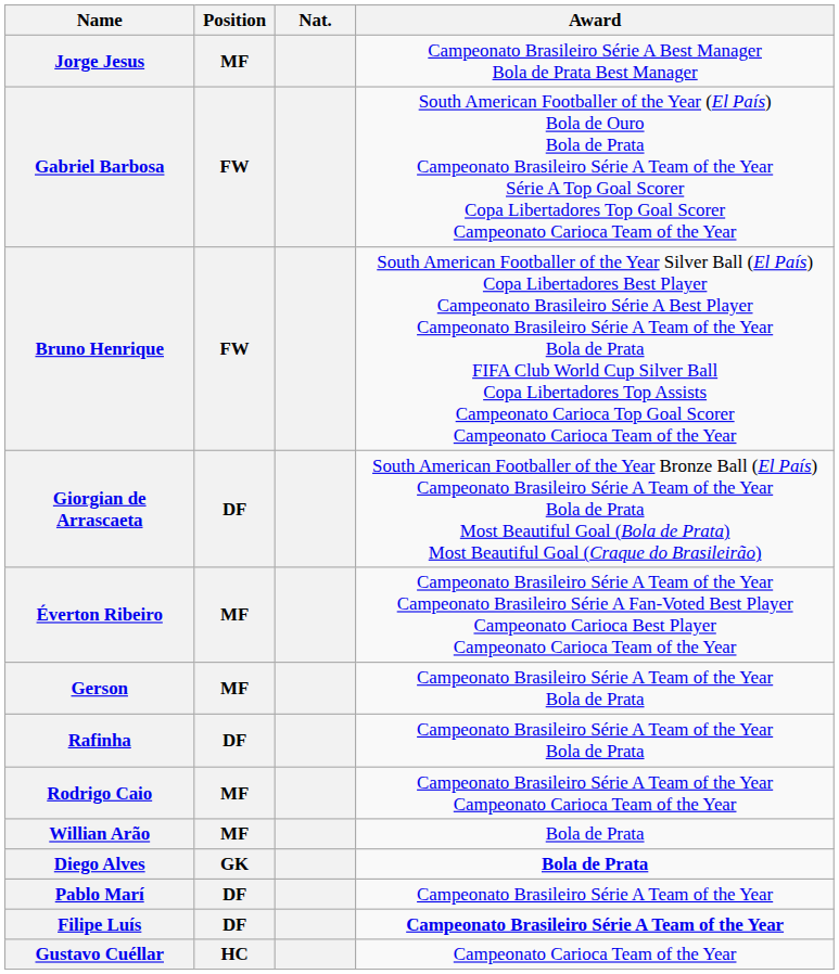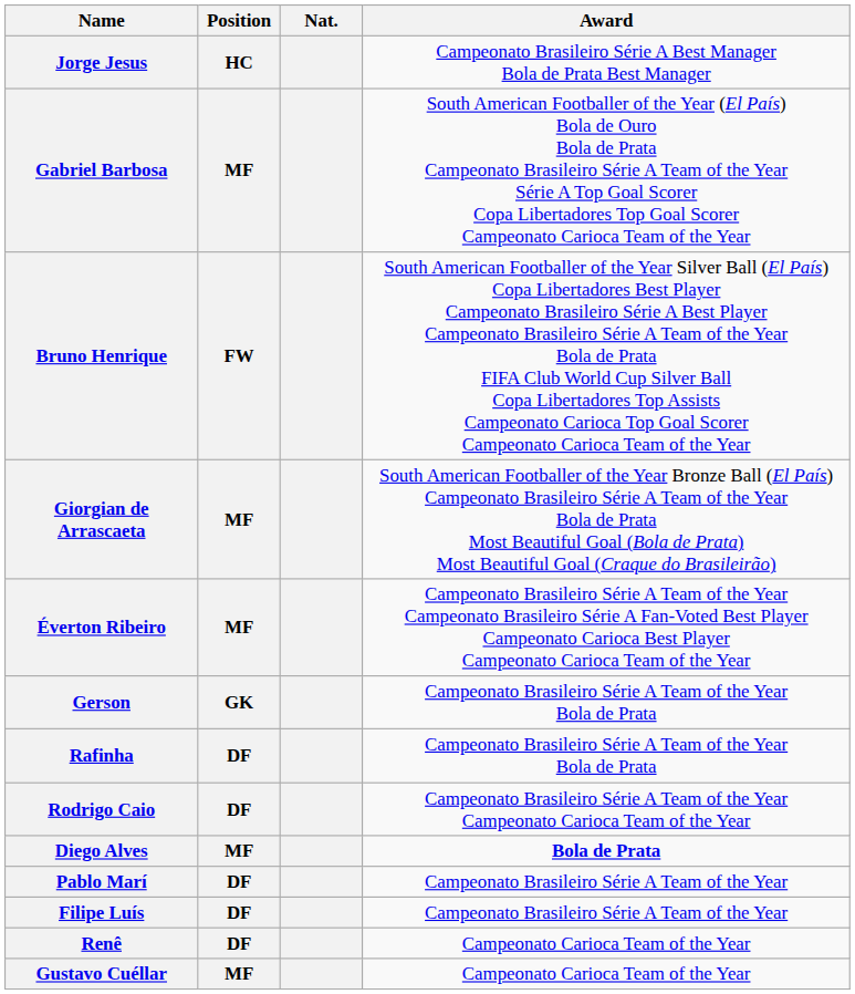Jorge Jesus | Position: MF -> HC
Gabriel Barbosa | Position: FW -> MF
Giorgian de Arrascaeta | Position: DF -> MF
Gerson | Position: MF -> GK
Rodrigo Caio | Position: MF -> DF
- row: Willian Arão | MF | Bola de Prata
Diego Alves | Position: GK -> MF
Filipe Luís | Award: bold -> normal
+ row: Renê | DF | Campeonato Carioca Team of the Year
Gustavo Cuéllar | Position: HC -> MF
